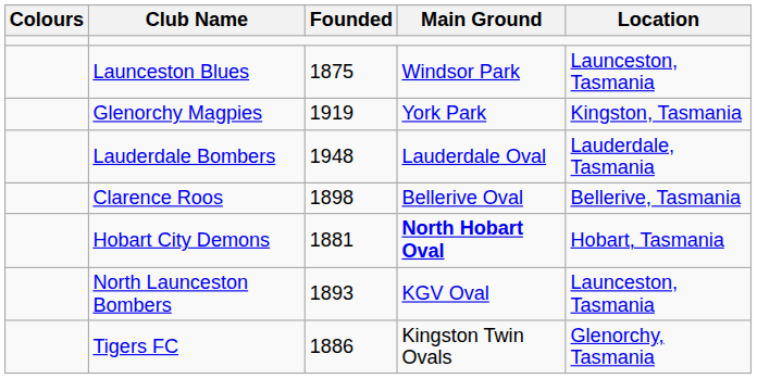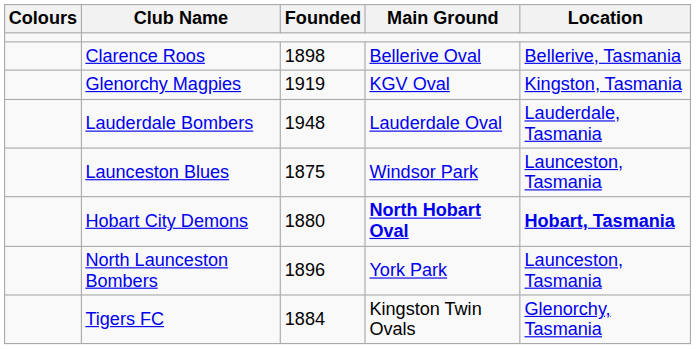rows swapped: Clarence Roos <-> Launceston Blues
Glenorchy Magpies | Main Ground: York Park -> KGV Oval
Hobart City Demons | Founded: 1881 -> 1880
Hobart City Demons | Location: normal -> bold
North Launceston Bombers | Founded: 1893 -> 1896
North Launceston Bombers | Main Ground: KGV Oval -> York Park
Tigers FC | Founded: 1886 -> 1884
